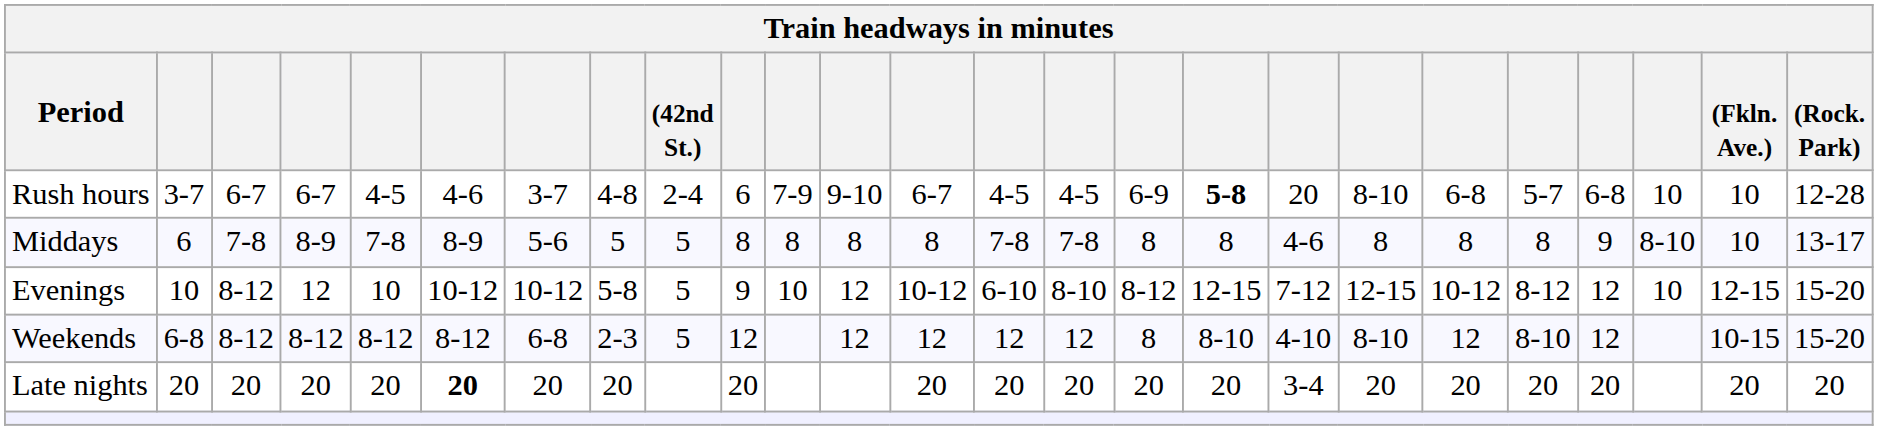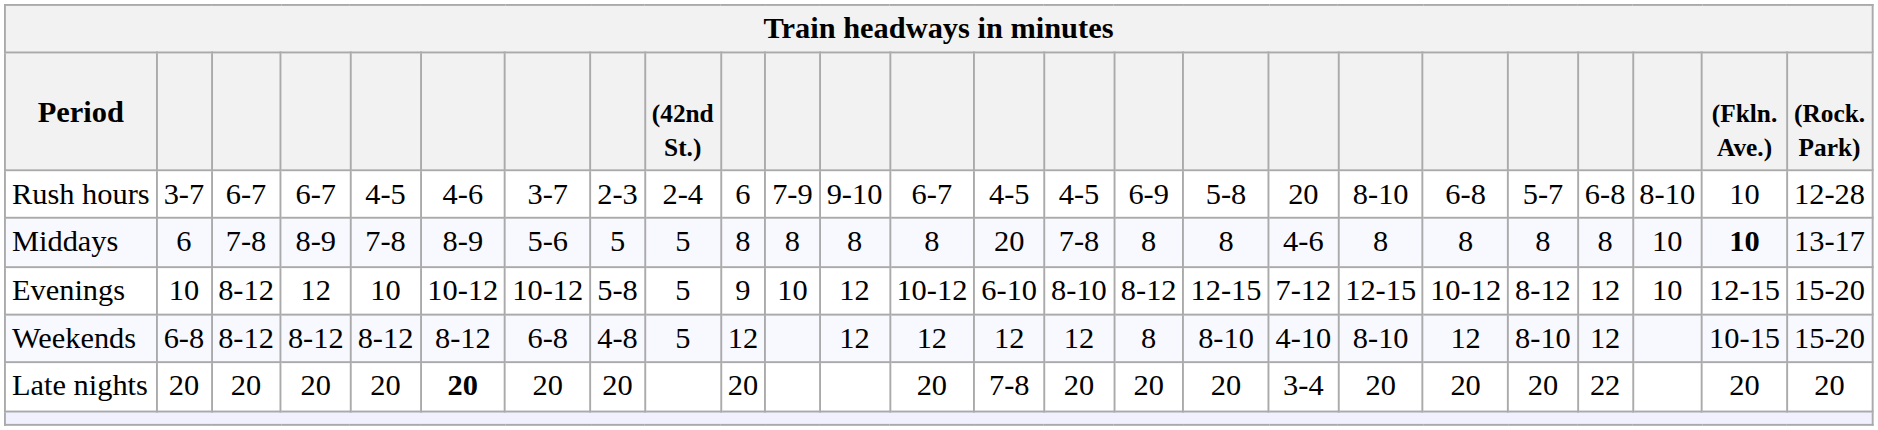Rush hours | column 8: 4-8 -> 2-3
Rush hours | column 17: bold -> normal
Rush hours | column 23: 10 -> 8-10
Middays | column 14: 7-8 -> 20
Middays | column 22: 9 -> 8
Middays | column 23: 8-10 -> 10
Middays | (Fkln. Ave.): normal -> bold
Weekends | column 8: 2-3 -> 4-8
Late nights | column 14: 20 -> 7-8
Late nights | column 22: 20 -> 22
